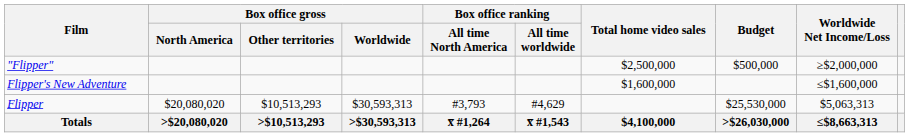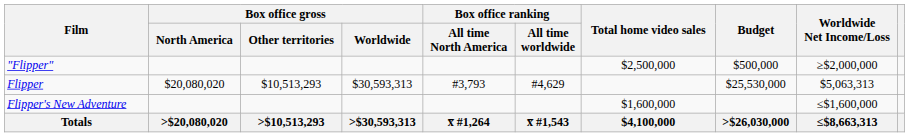rows swapped: Flipper's New Adventure <-> Flipper
